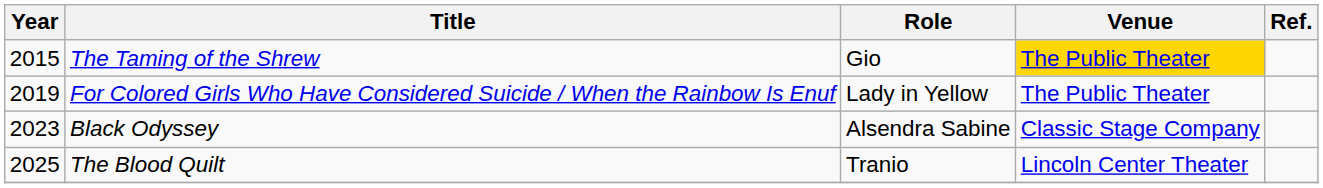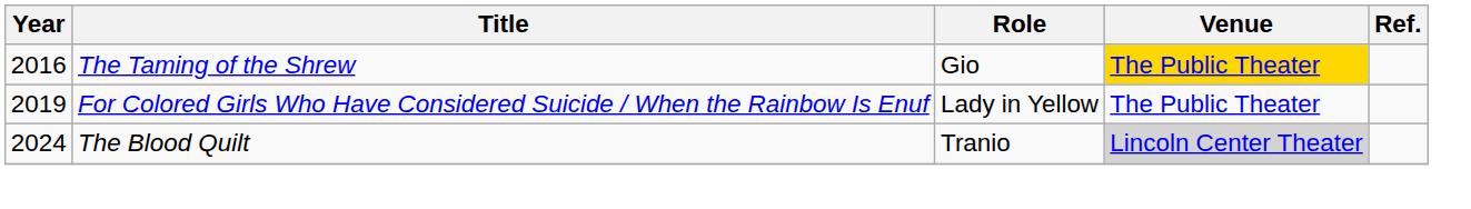The Taming of the Shrew | Year: 2015 -> 2016
- row: 2023 | Black Odyssey | Alsendra Sabine | Classic Stage Company
The Blood Quilt | Year: 2025 -> 2024
The Blood Quilt | Venue: no background -> lightgrey background
